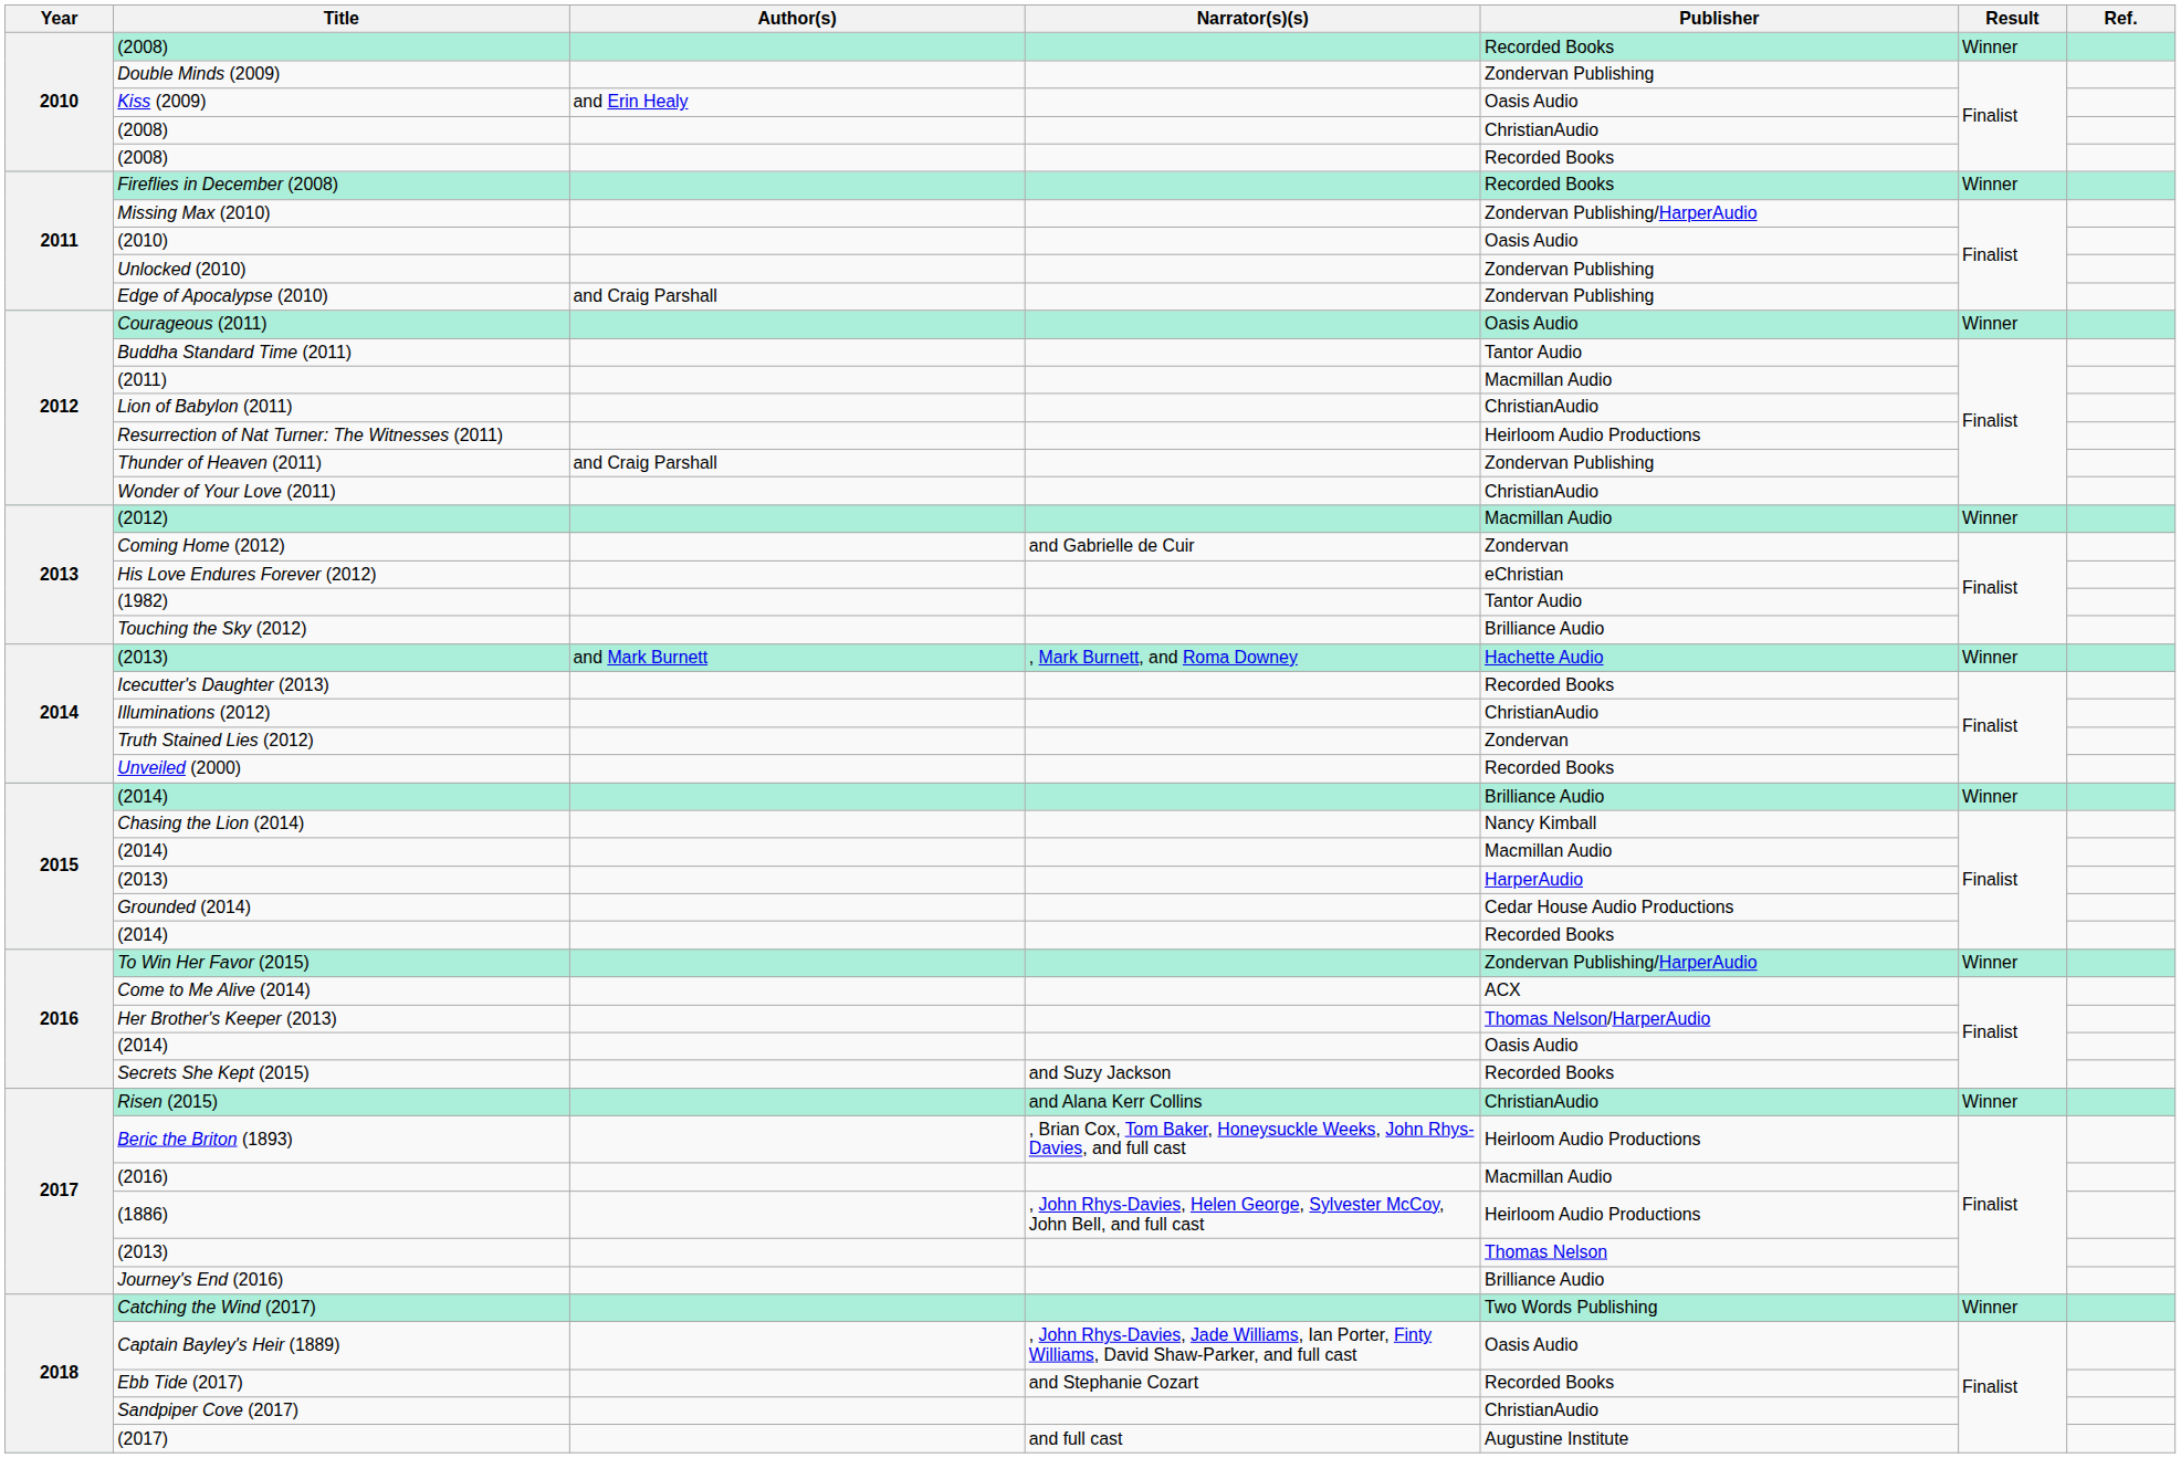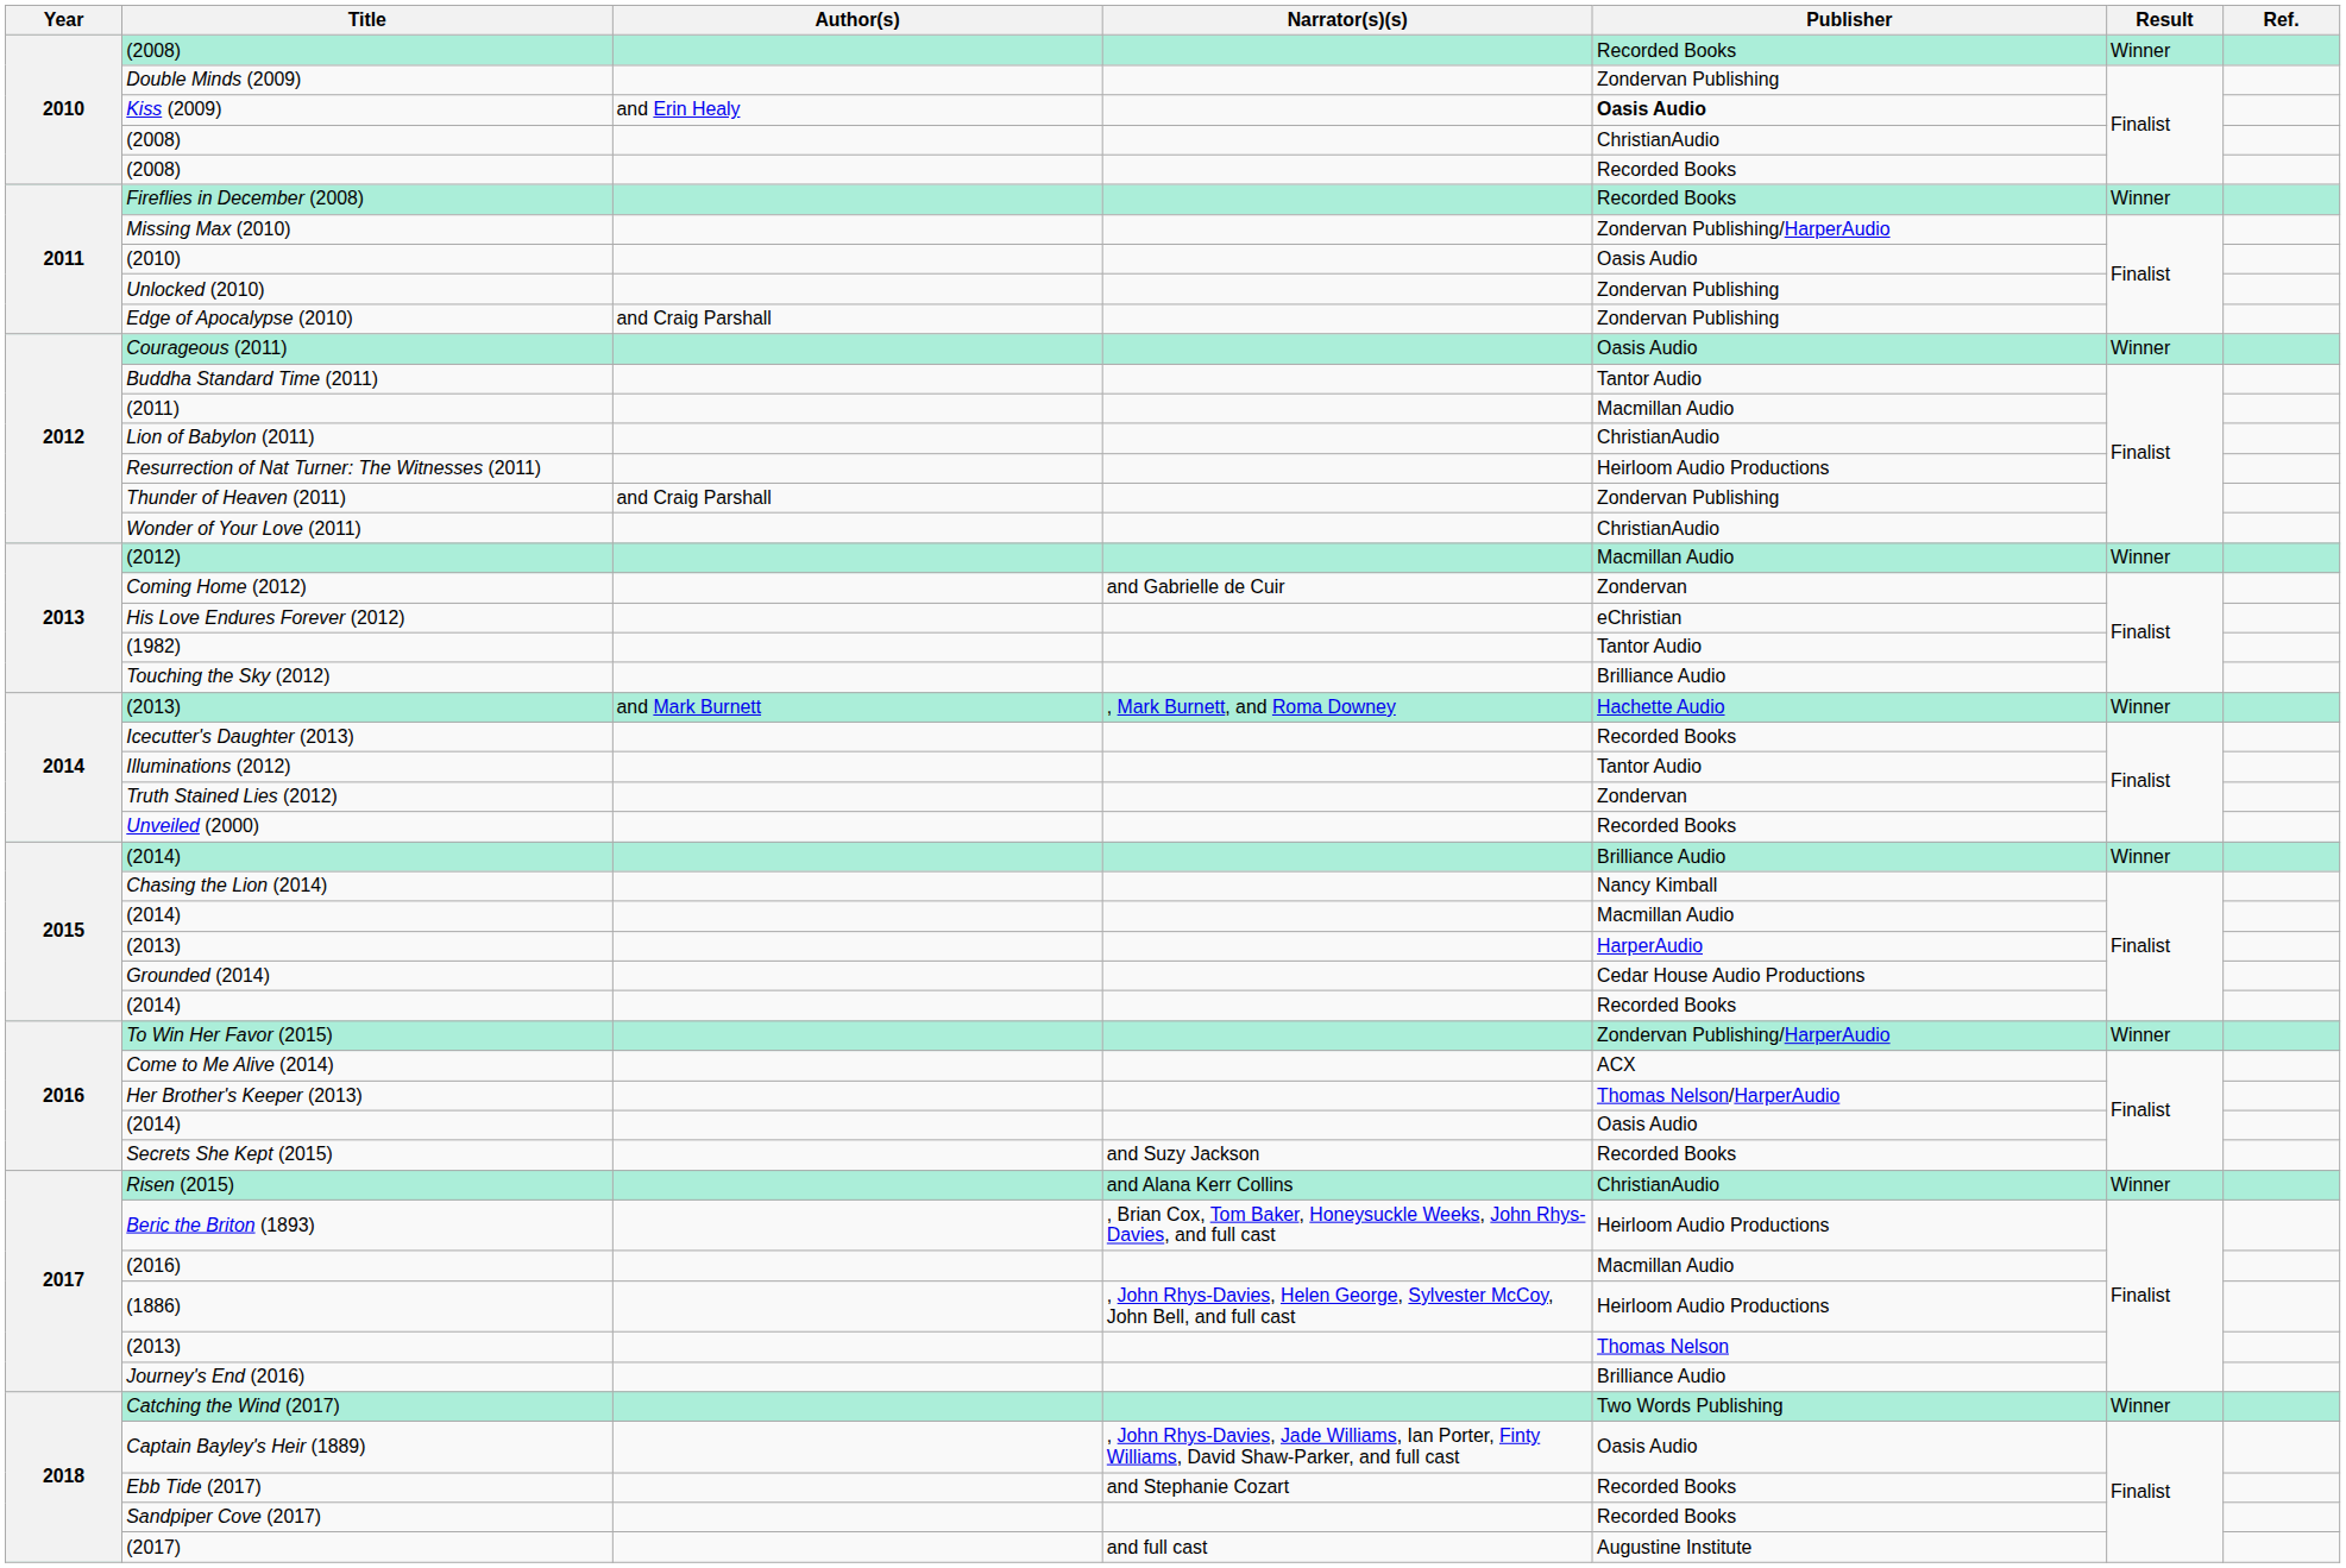Kiss (2009) | Publisher: normal -> bold
Illuminations (2012) | Publisher: ChristianAudio -> Tantor Audio
Sandpiper Cove (2017) | Publisher: ChristianAudio -> Recorded Books
